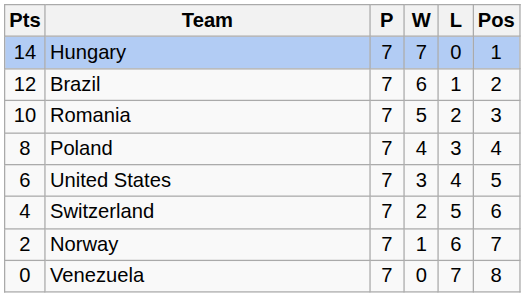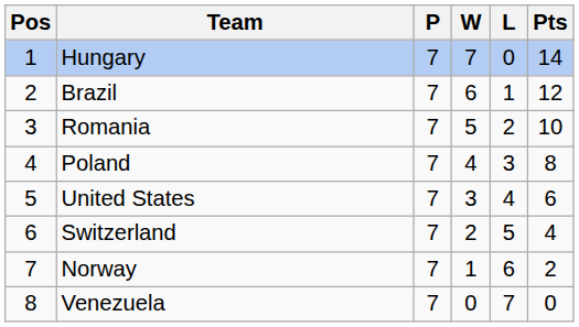columns swapped: Pos <-> Pts
